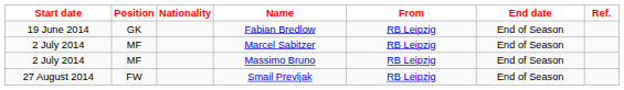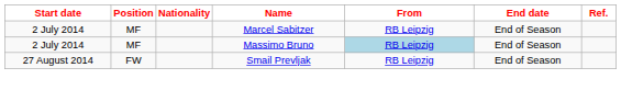- row: 19 June 2014 | GK | Fabian Bredlow | RB Leipzig | End of Season
Massimo Bruno | From: no background -> lightblue background
